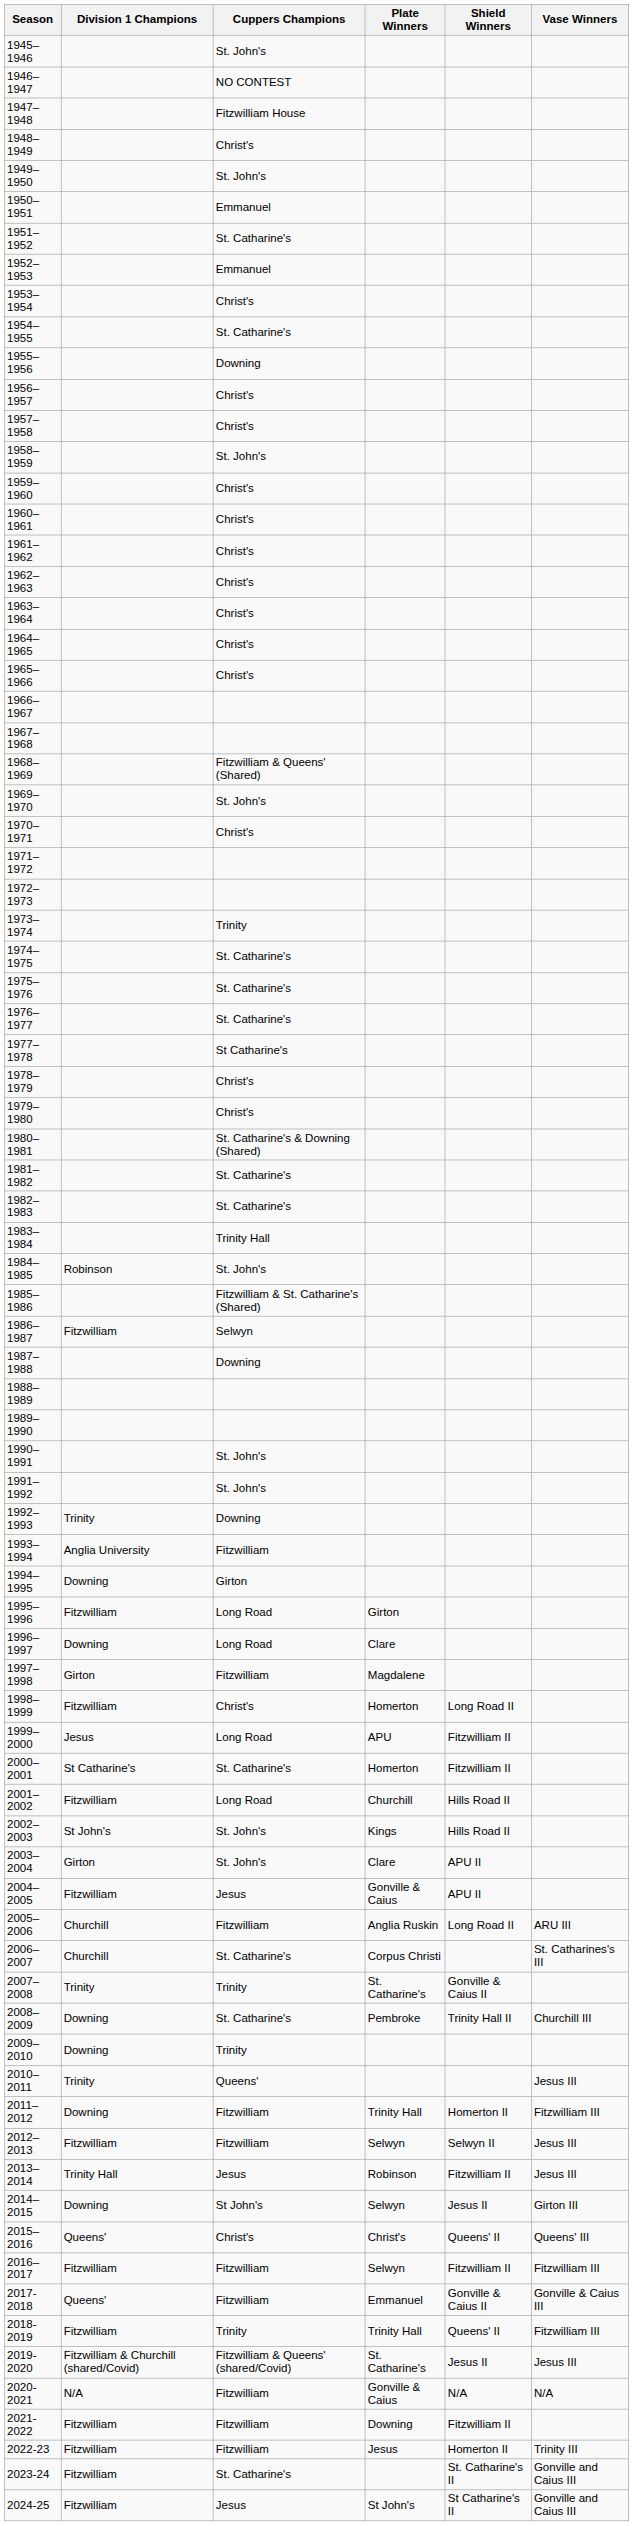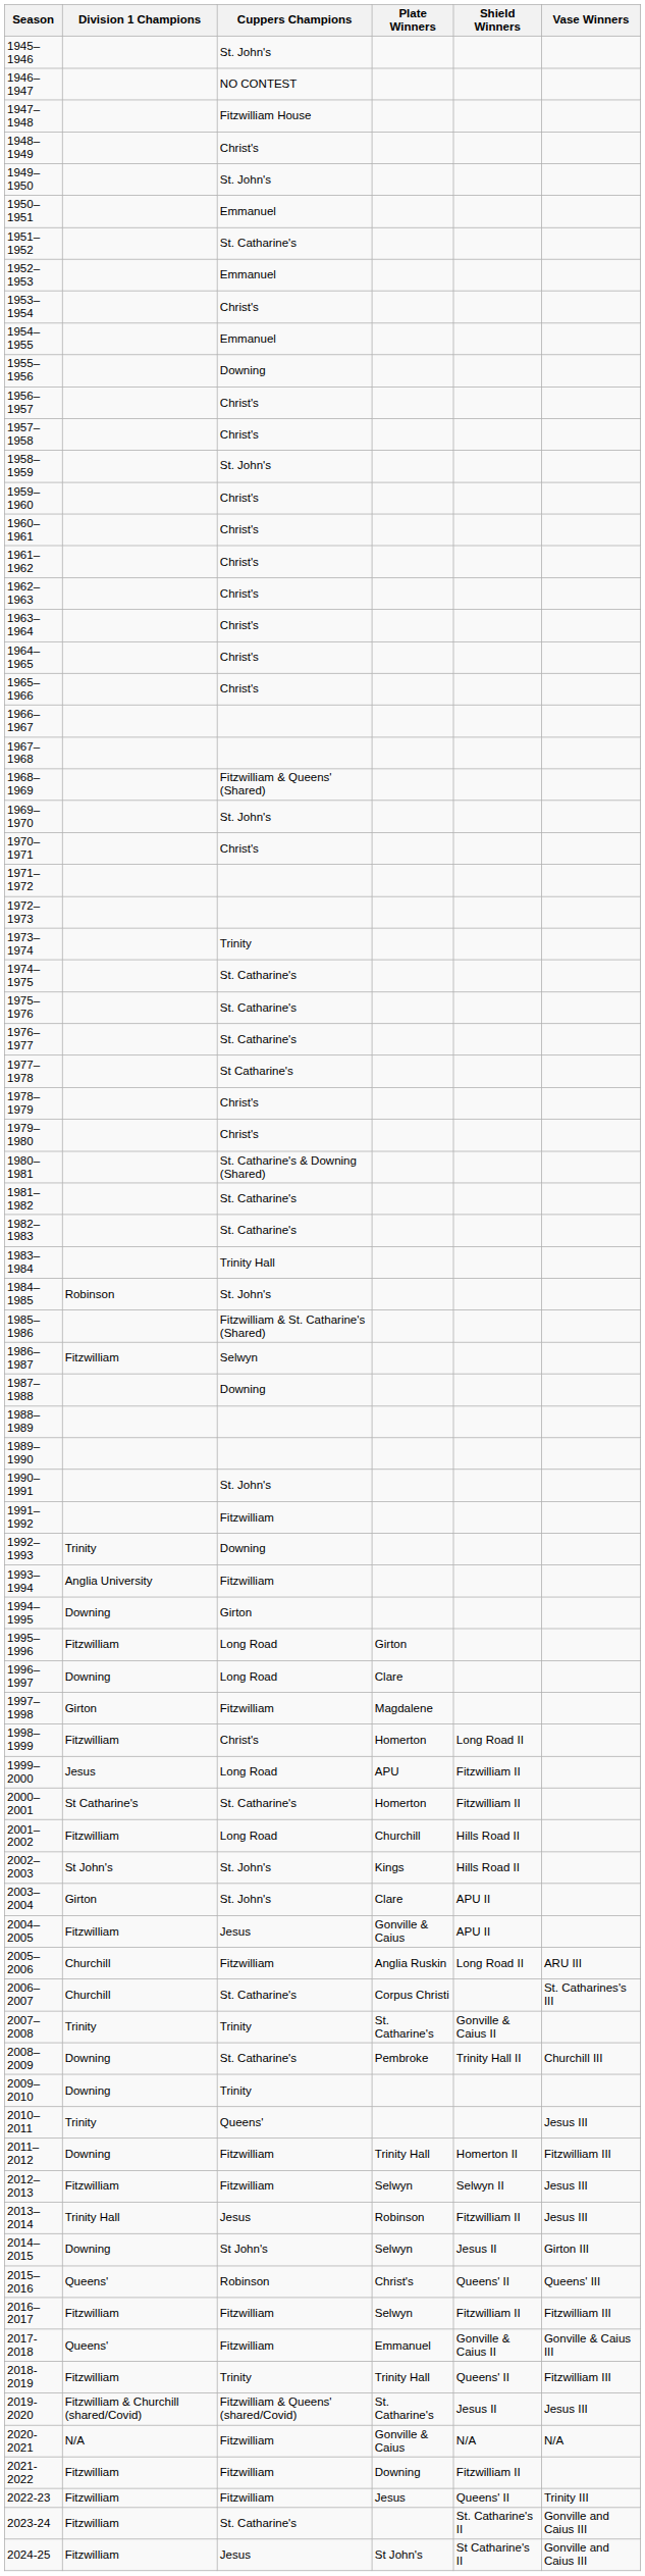1954–1955 | Cuppers Champions: St. Catharine's -> Emmanuel
1991–1992 | Cuppers Champions: St. John's -> Fitzwilliam
2015–2016 | Cuppers Champions: Christ's -> Robinson
2022-23 | Shield Winners: Homerton II -> Queens' II
